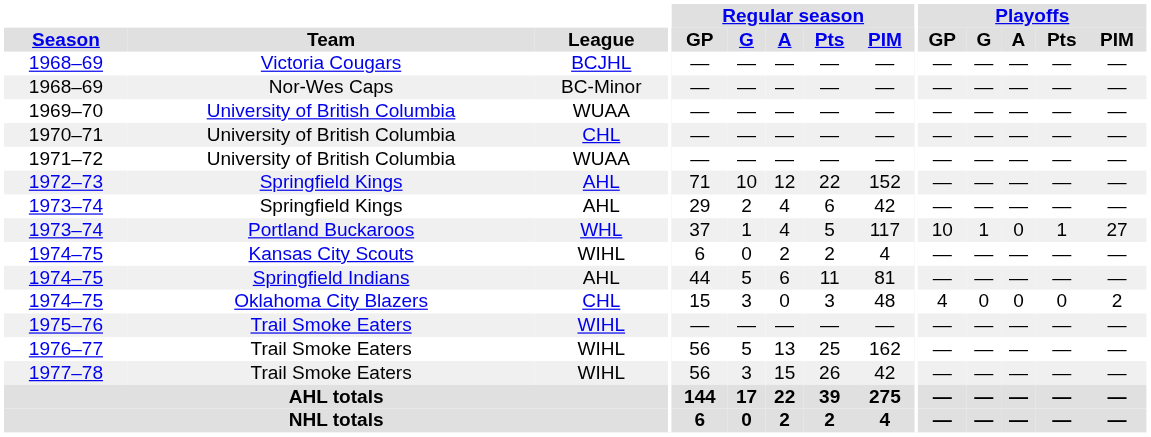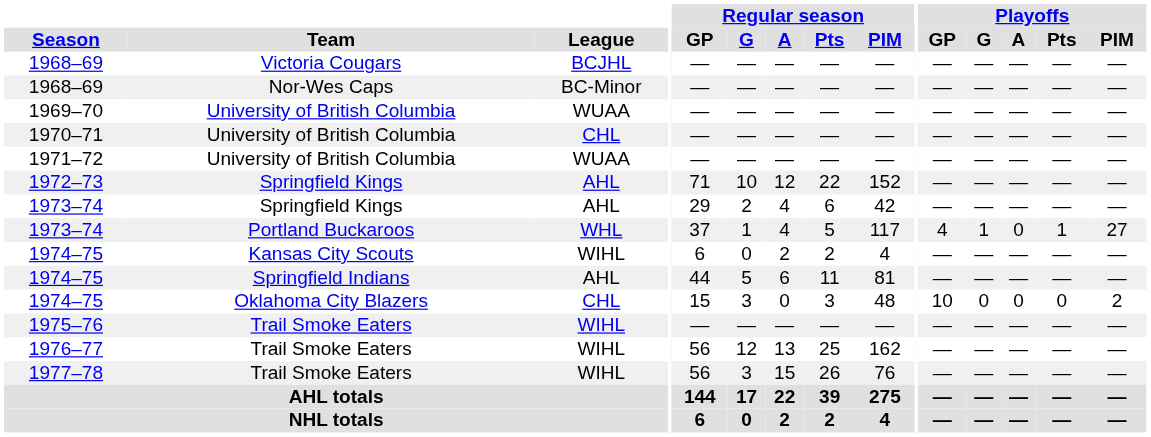1973–74 / Portland Buckaroos | Playoffs / GP: 10 -> 4
1974–75 / Oklahoma City Blazers | Playoffs / GP: 4 -> 10
1976–77 | Regular season / G: 5 -> 12
1977–78 | Regular season / PIM: 42 -> 76
